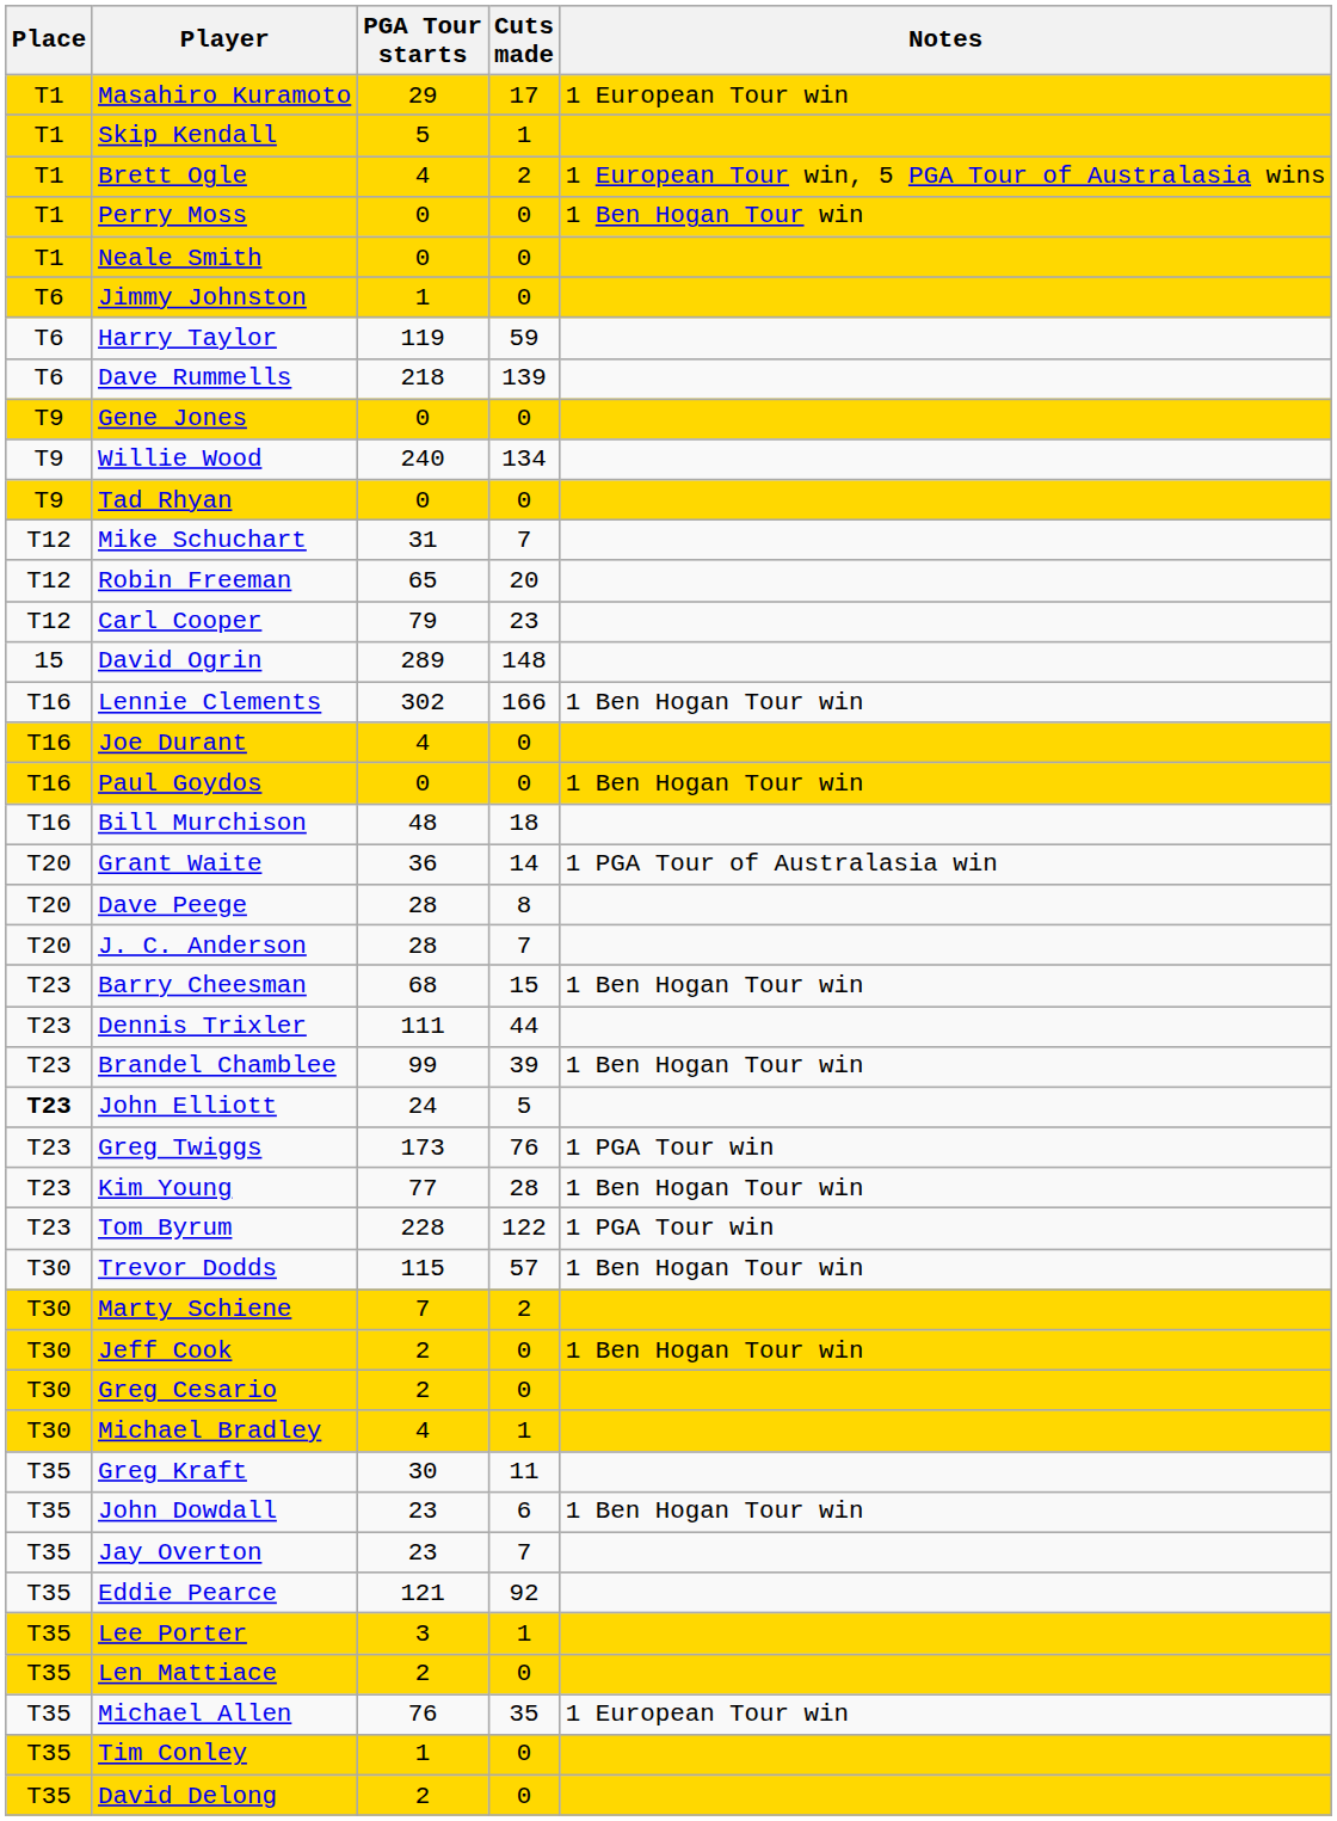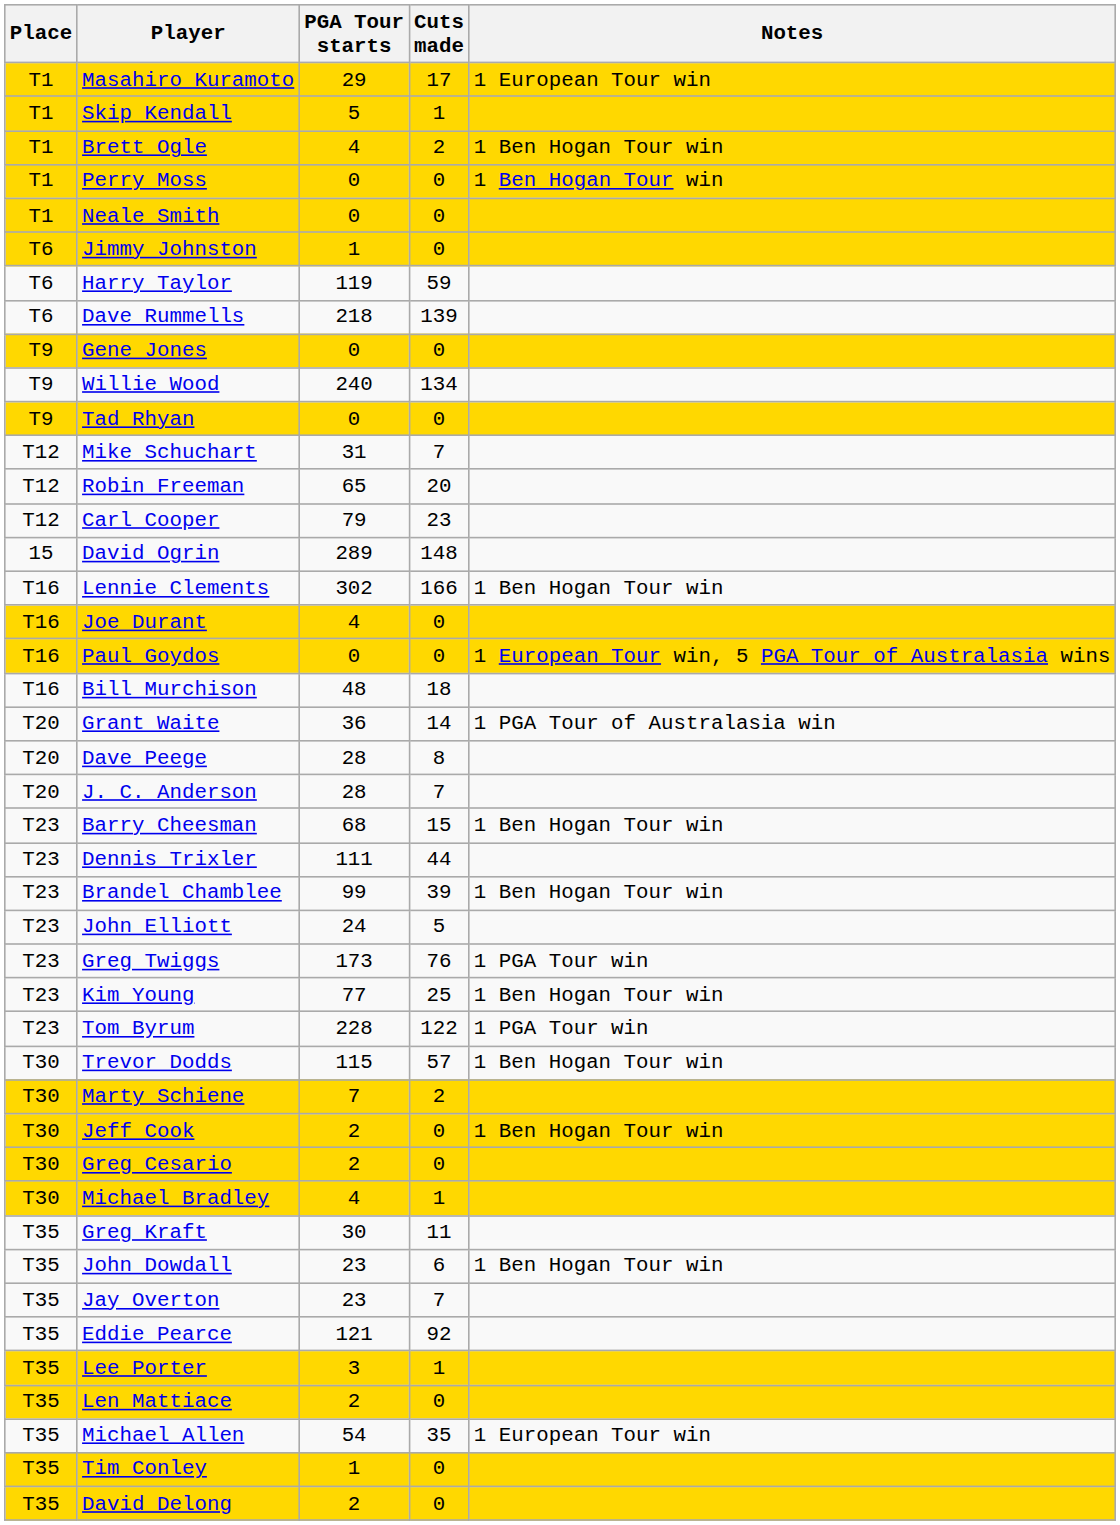Brett Ogle | Notes: 1 European Tour win, 5 PGA Tour of Australasia wins -> 1 Ben Hogan Tour win
Paul Goydos | Notes: 1 Ben Hogan Tour win -> 1 European Tour win, 5 PGA Tour of Australasia wins
John Elliott | Place: bold -> normal
Kim Young | Cuts made: 28 -> 25
Michael Allen | PGA Tour starts: 76 -> 54
